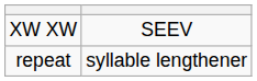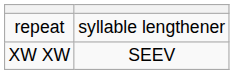rows swapped: repeat <-> XW XW
